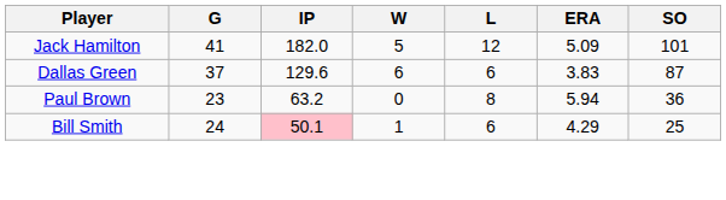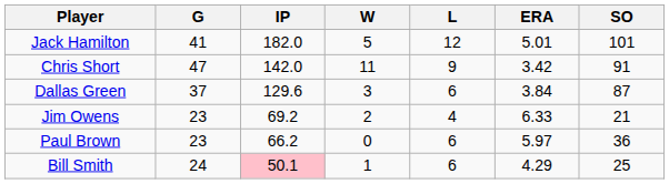Jack Hamilton | ERA: 5.09 -> 5.01
+ row: Chris Short | 47 | 142.0 | 11 | 9 | 3.42 | 91
Dallas Green | W: 6 -> 3
Dallas Green | ERA: 3.83 -> 3.84
+ row: Jim Owens | 23 | 69.2 | 2 | 4 | 6.33 | 21
Paul Brown | IP: 63.2 -> 66.2
Paul Brown | L: 8 -> 6
Paul Brown | ERA: 5.94 -> 5.97
